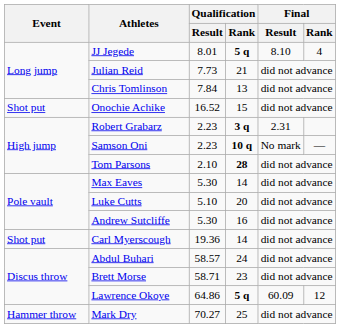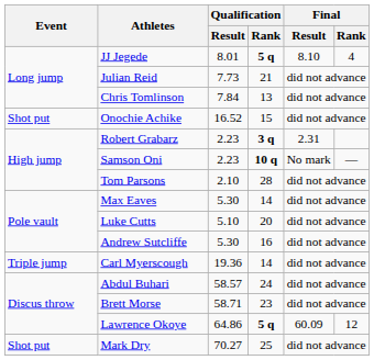Tom Parsons | Qualification / Rank: bold -> normal
Carl Myerscough | Event: Shot put -> Triple jump
Mark Dry | Event: Hammer throw -> Shot put
